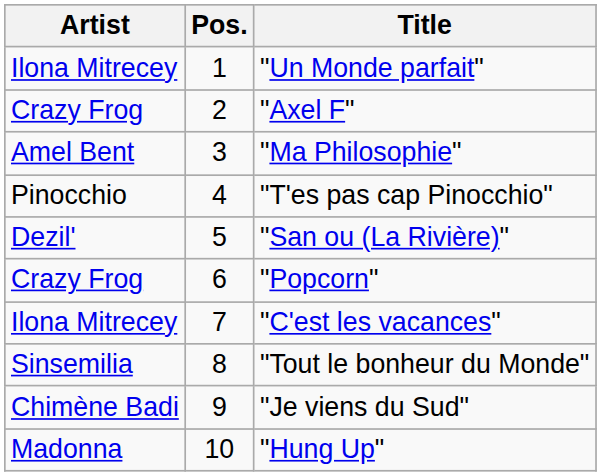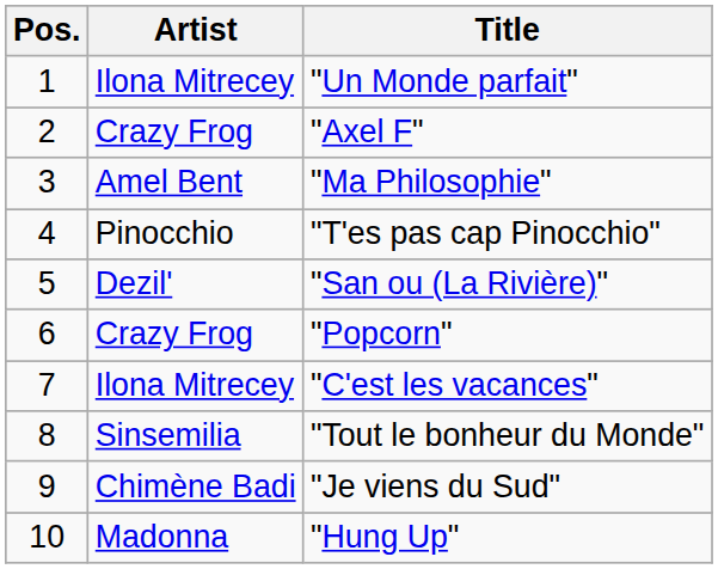columns swapped: Pos. <-> Artist
